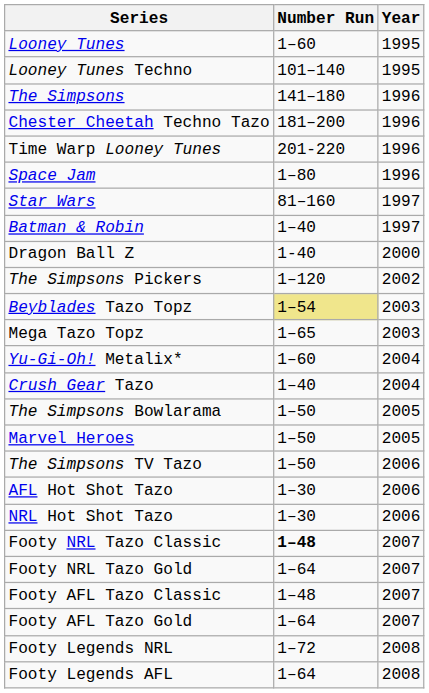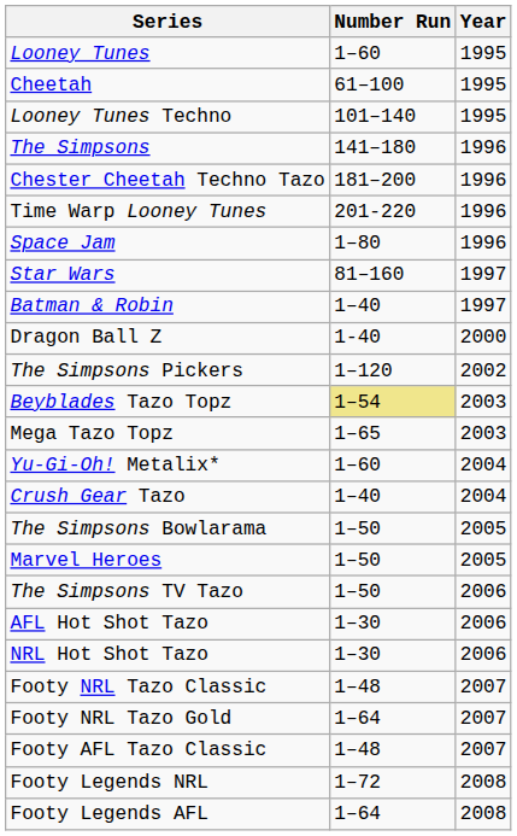+ row: Cheetah | 61–100 | 1995
Footy NRL Tazo Classic | Number Run: bold -> normal
- row: Footy AFL Tazo Gold | 1–64 | 2007
